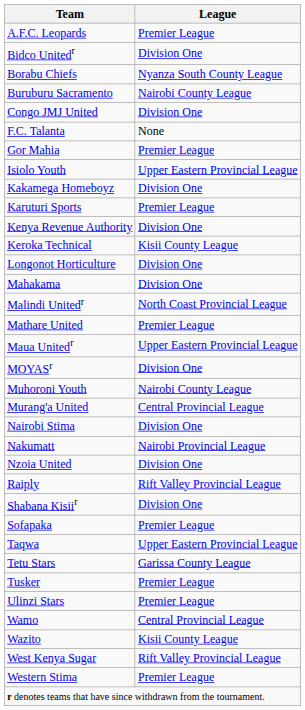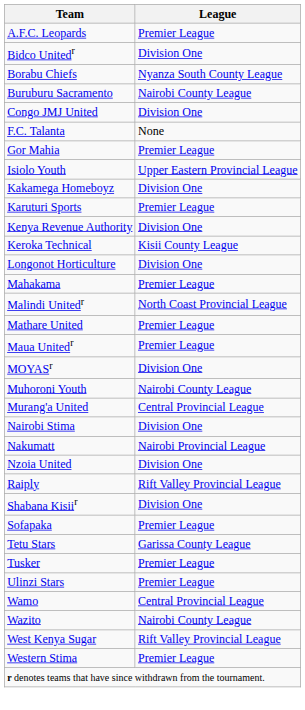Mahakama | League: Division One -> Premier League
Maua Unitedr | League: Upper Eastern Provincial League -> Premier League
- row: Taqwa | Upper Eastern Provincial League
Wazito | League: Kisii County League -> Nairobi County League
